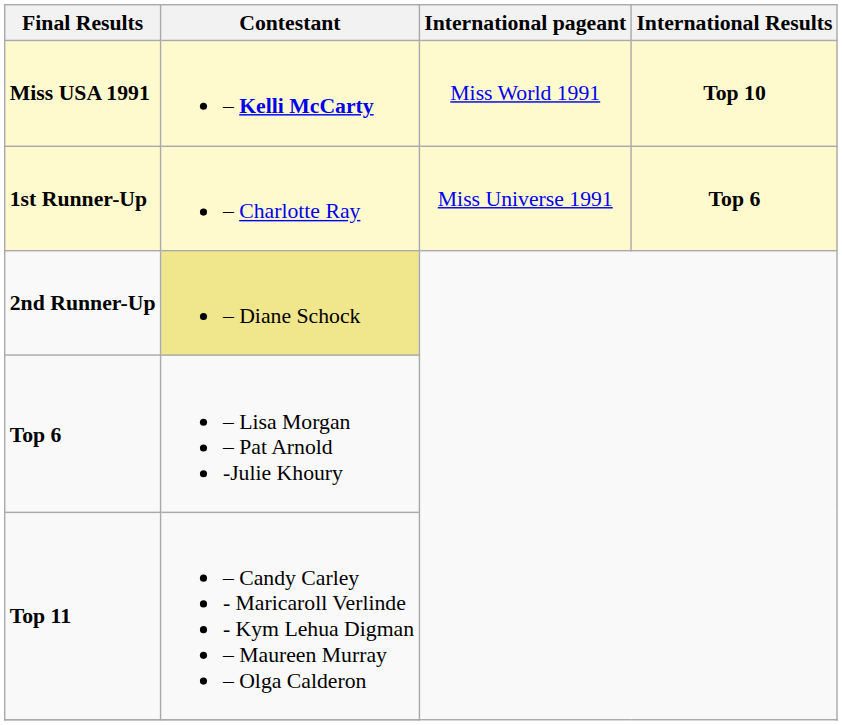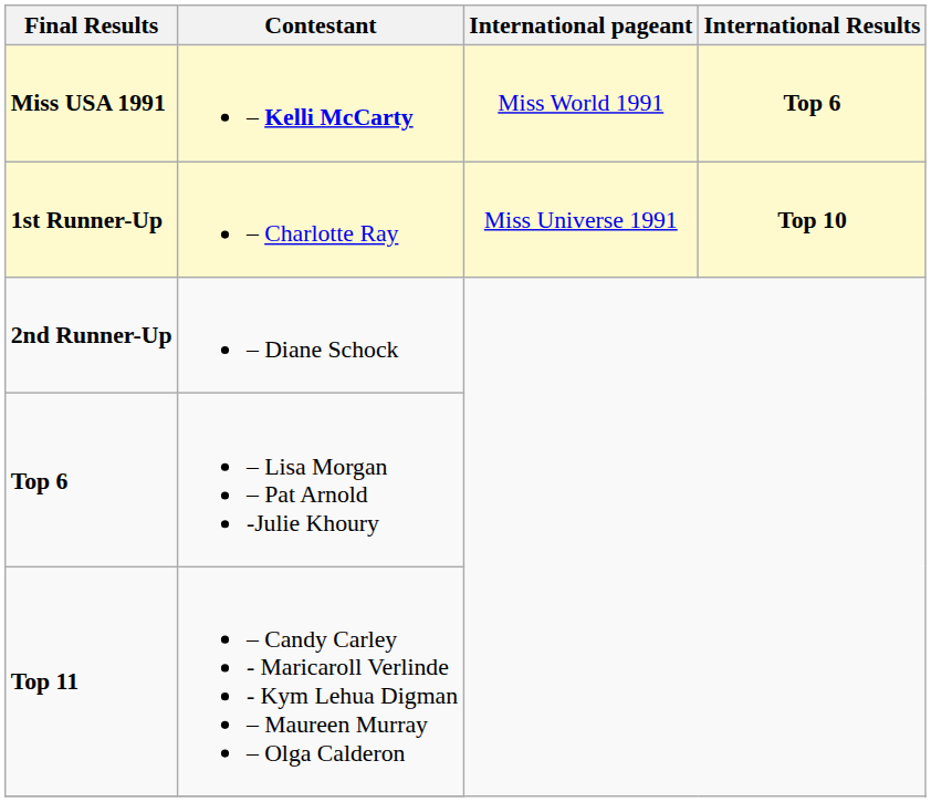Miss USA 1991 | International Results: Top 10 -> Top 6
1st Runner-Up | International Results: Top 6 -> Top 10
2nd Runner-Up | Contestant: khaki background -> no background
